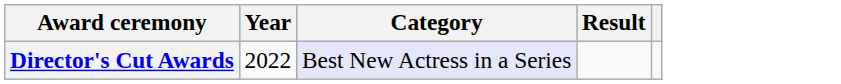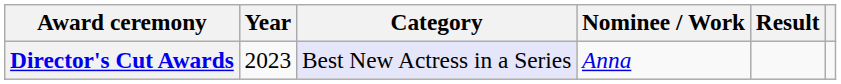+ column: Nominee / Work | Anna
Director's Cut Awards | Year: 2022 -> 2023
